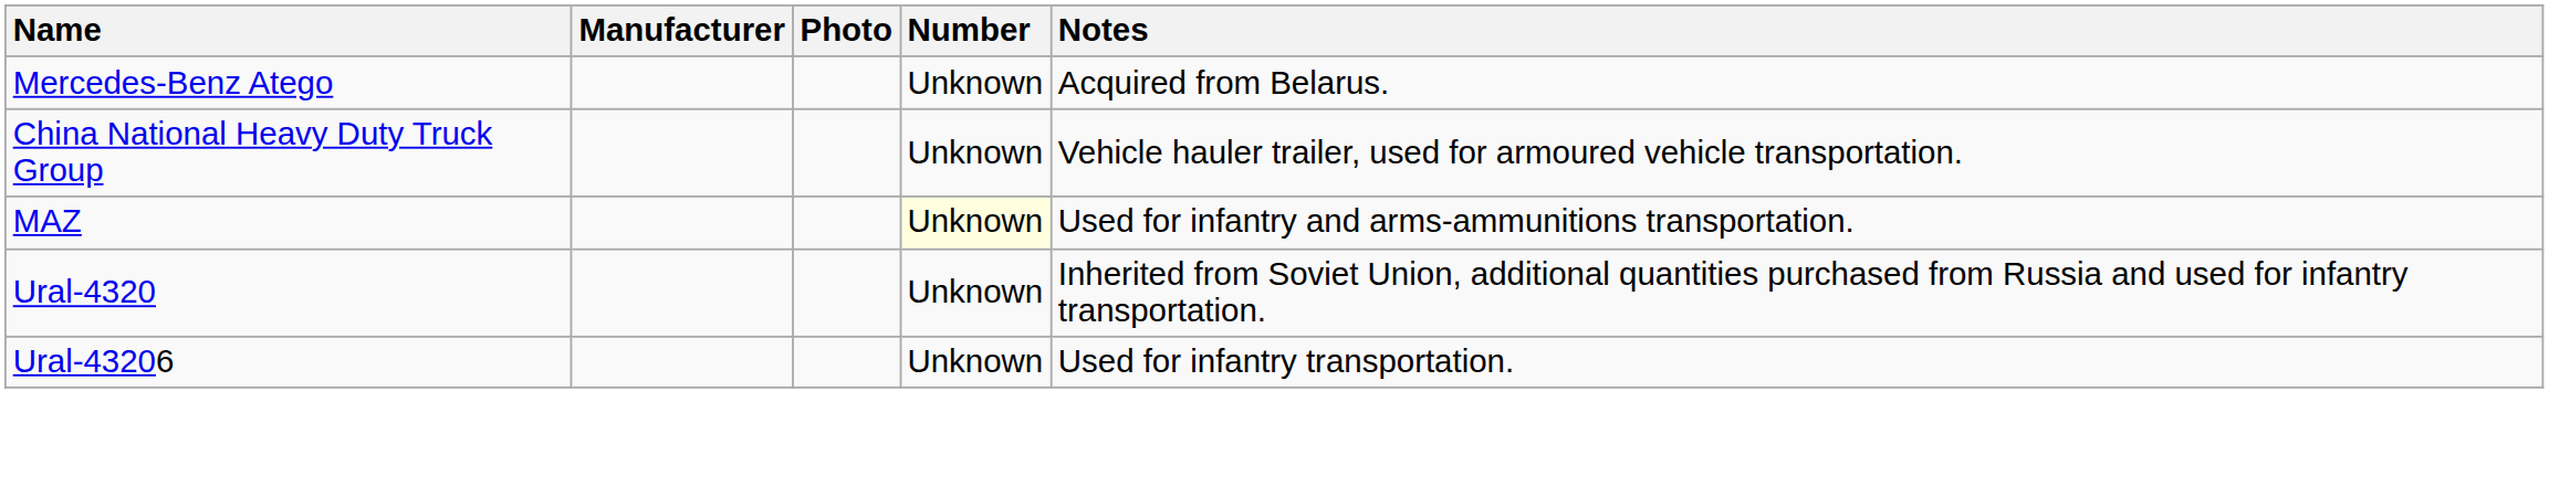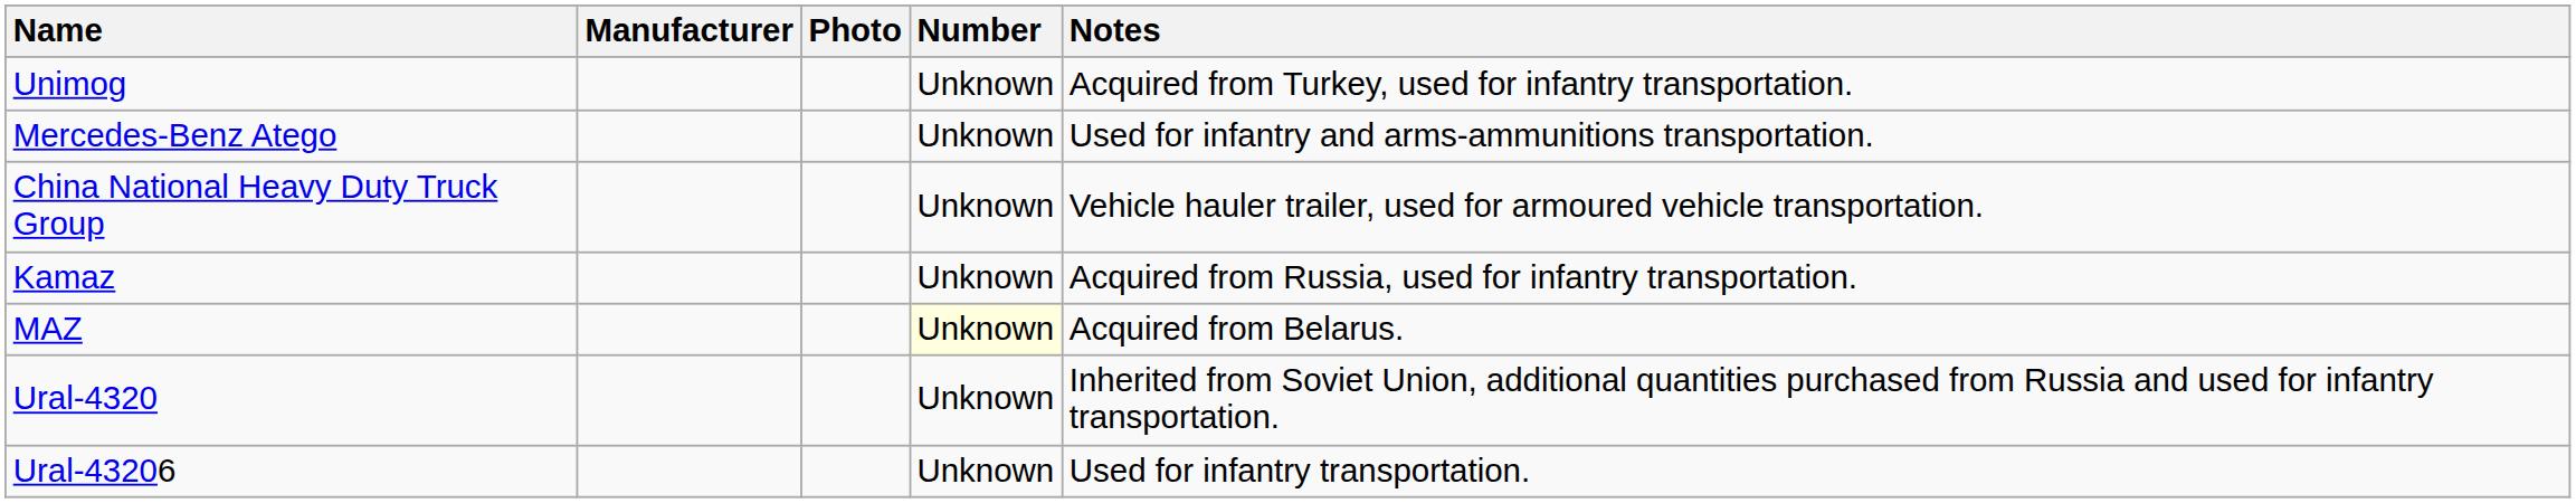+ row: Unimog | Unknown | Acquired from Turkey, used for infantry transportation.
Mercedes-Benz Atego | Notes: Acquired from Belarus. -> Used for infantry and arms-ammunitions transportation.
+ row: Kamaz | Unknown | Acquired from Russia, used for infantry transportation.
MAZ | Notes: Used for infantry and arms-ammunitions transportation. -> Acquired from Belarus.
